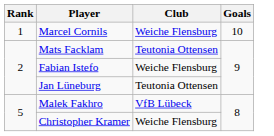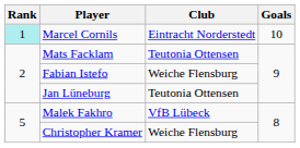Marcel Cornils | Rank: no background -> paleturquoise background
Marcel Cornils | Club: Weiche Flensburg -> Eintracht Norderstedt
